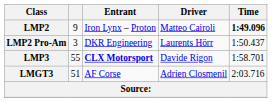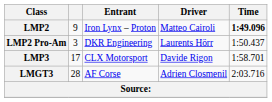LMP3 | column 2: 55 -> 17
LMP3 | Entrant: bold -> normal
LMGT3 | column 2: 51 -> 28
